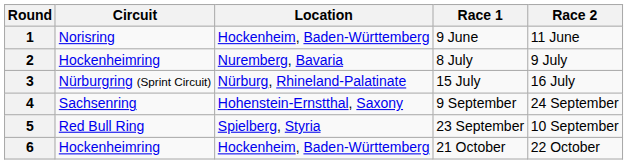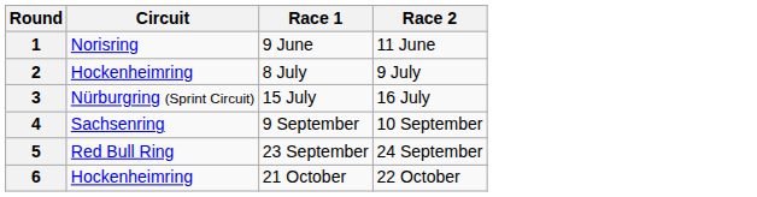- column: Location | Hockenheim, Baden-Württemberg | Nuremberg, Bavaria | Nürburg, Rhineland-Palatinate | Hohenstein-Ernstthal, Saxony | Spielberg, Styria | Hockenheim, Baden-Württemberg
4 | Race 2: 24 September -> 10 September
5 | Race 2: 10 September -> 24 September
